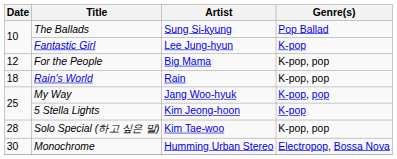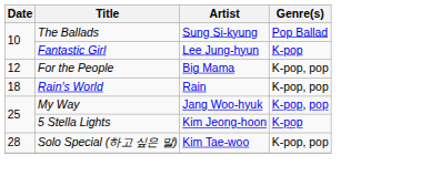- row: 30 | Monochrome | Humming Urban Stereo | Electropop, Bossa Nova
